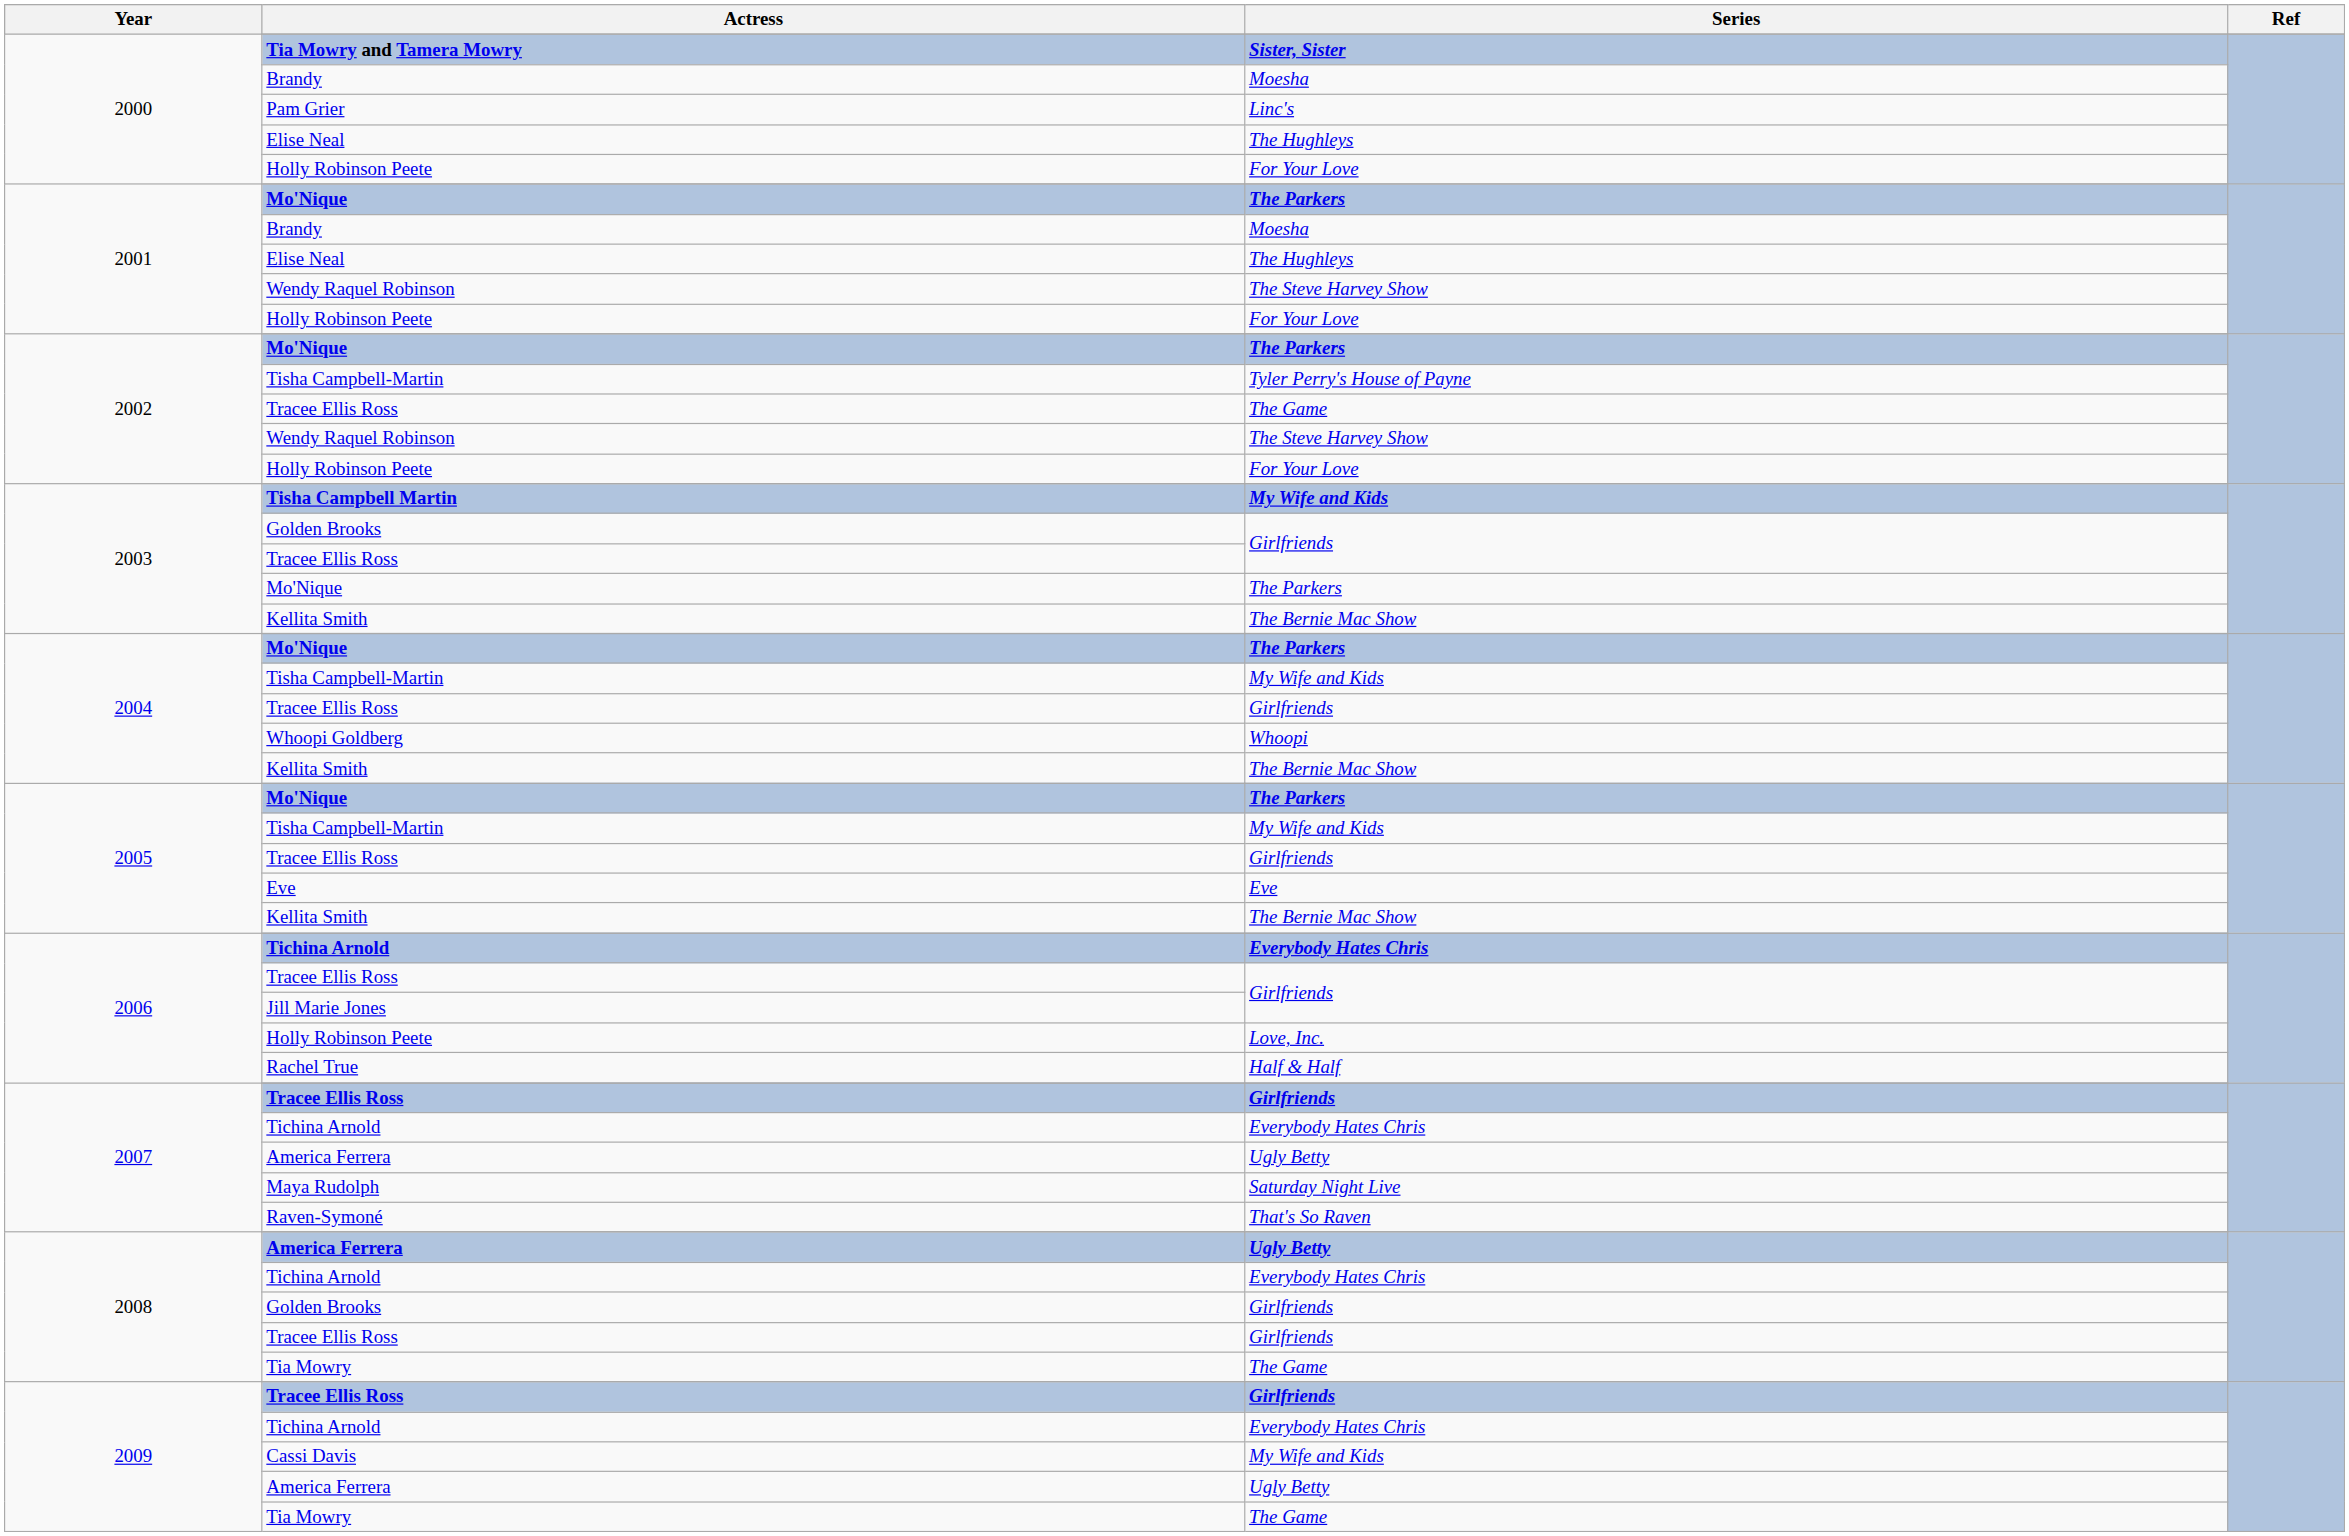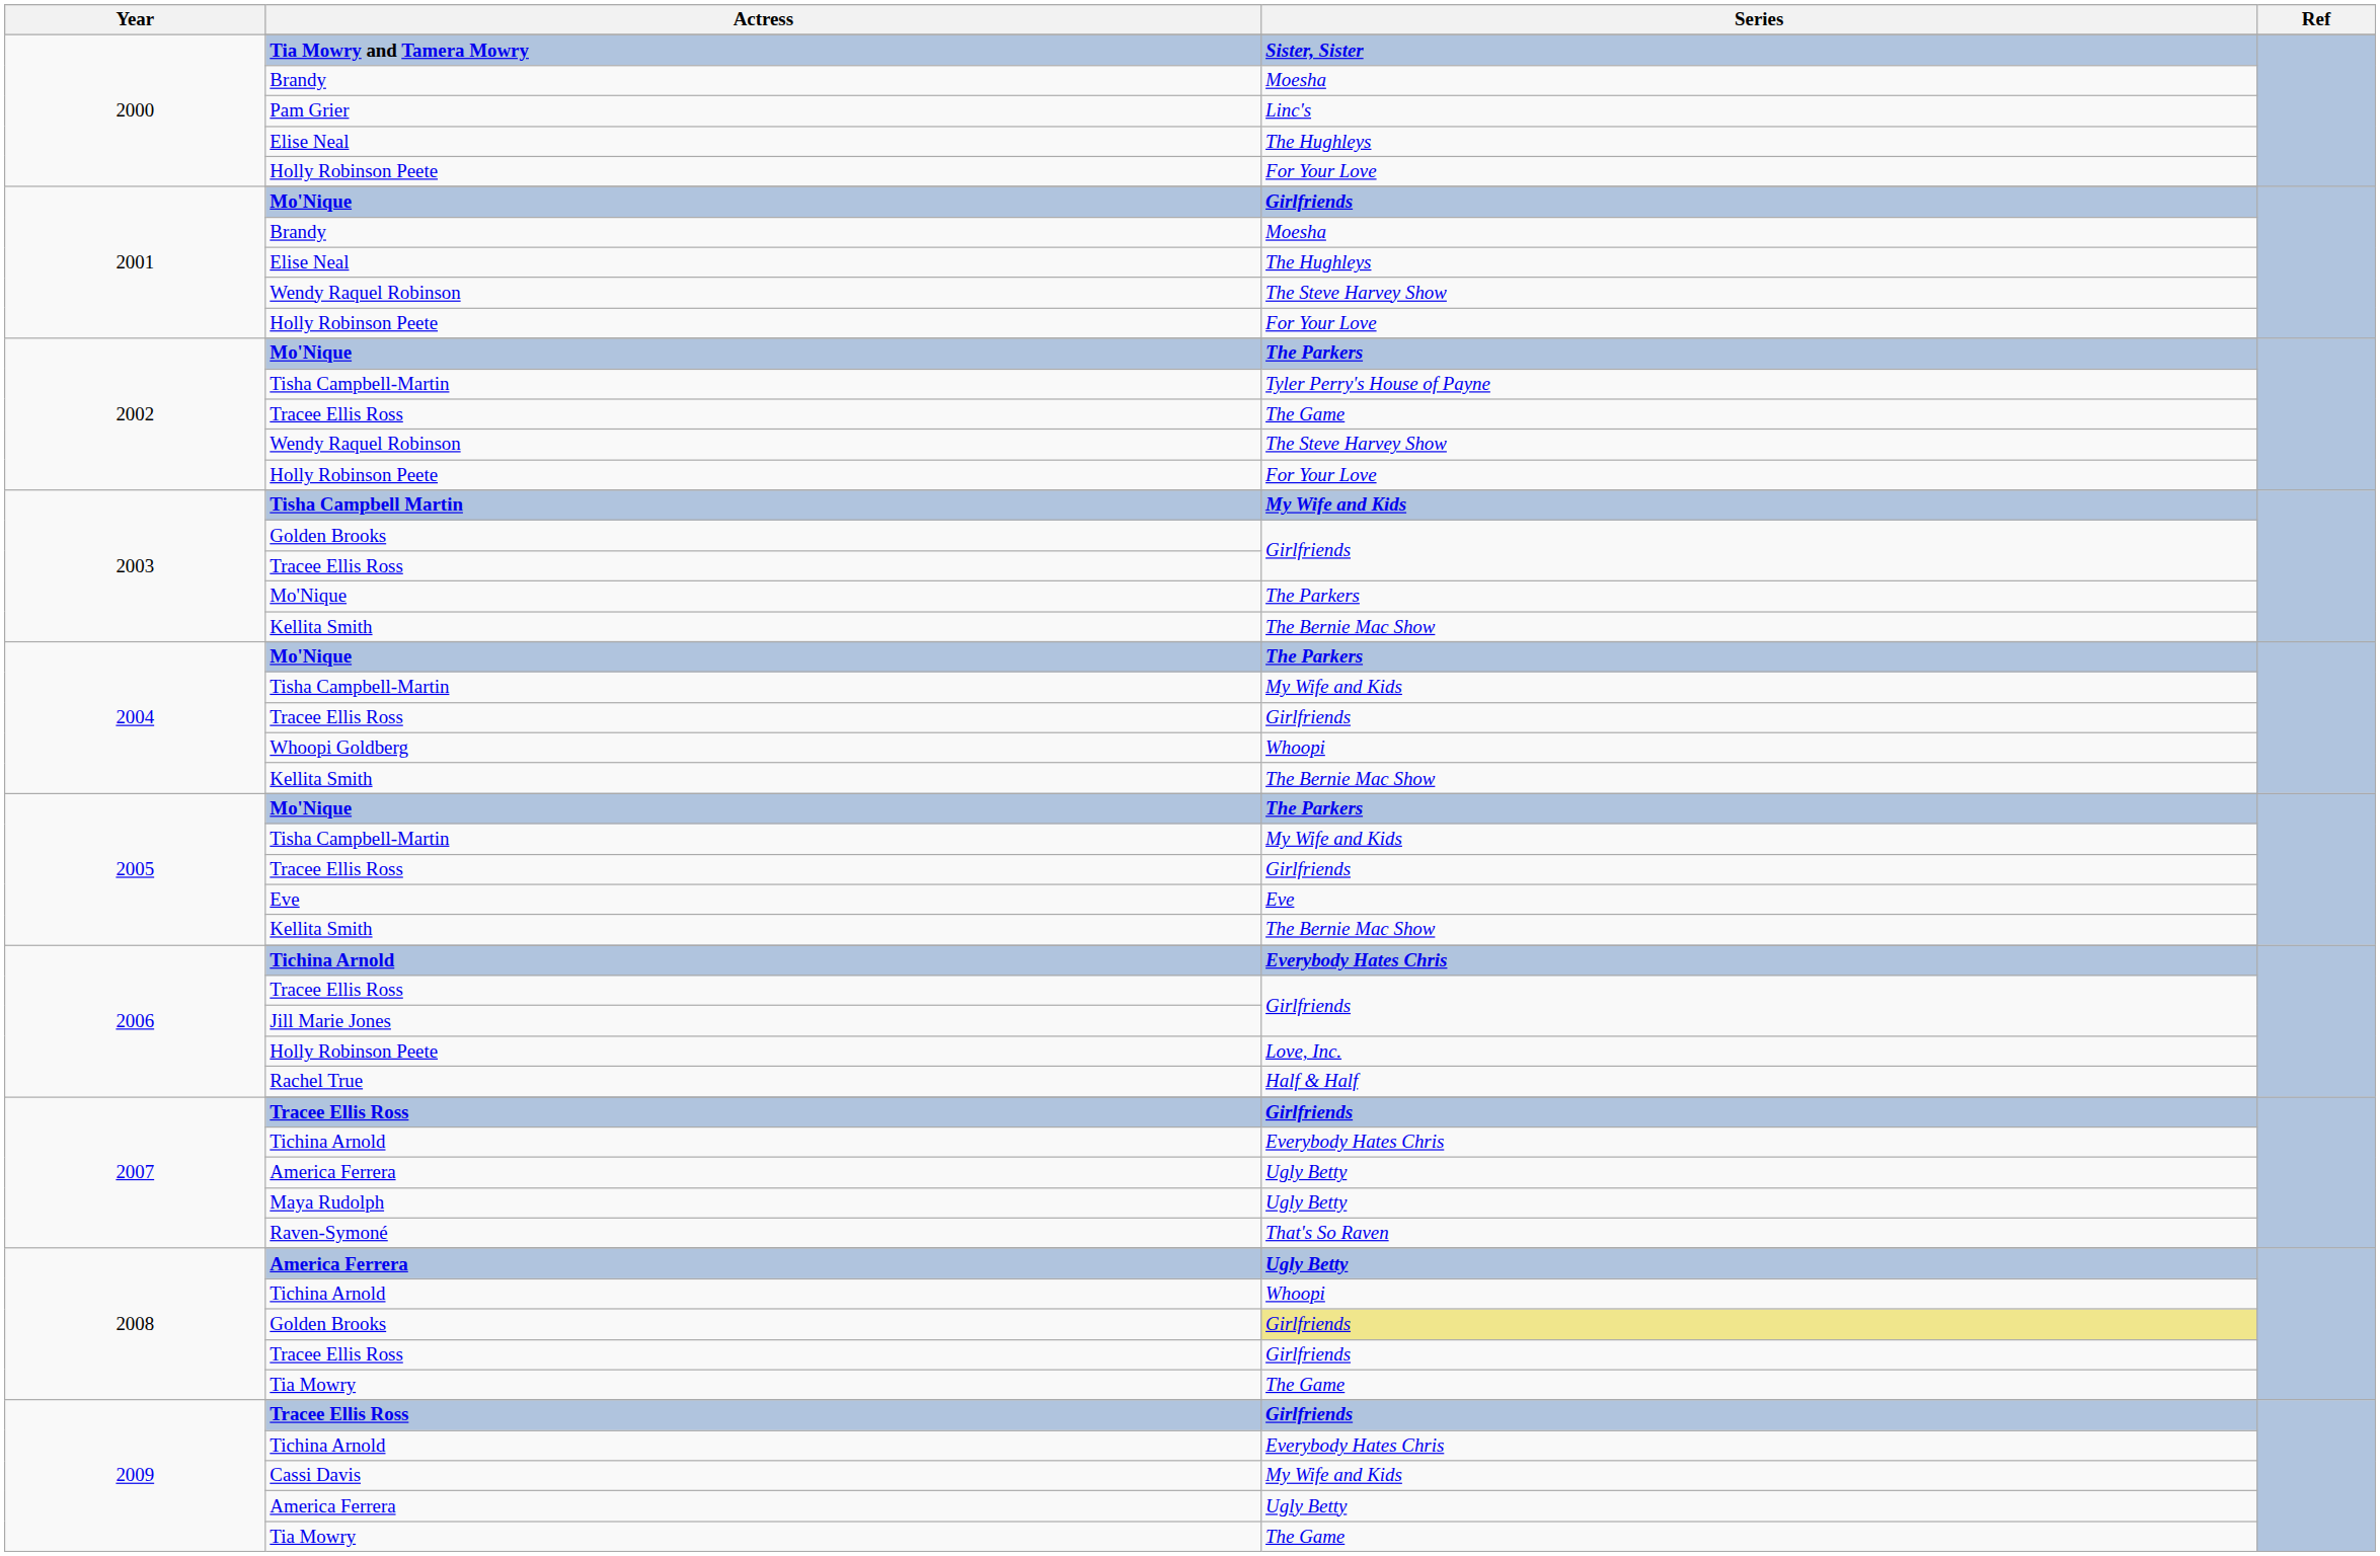2001 / Mo'Nique | Series: The Parkers -> Girlfriends
Maya Rudolph | Series: Saturday Night Live -> Ugly Betty
2008 / Tichina Arnold | Series: Everybody Hates Chris -> Whoopi
2008 / Golden Brooks | Series: no background -> khaki background
